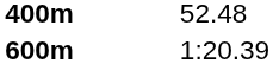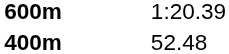rows swapped: 400m <-> 600m
